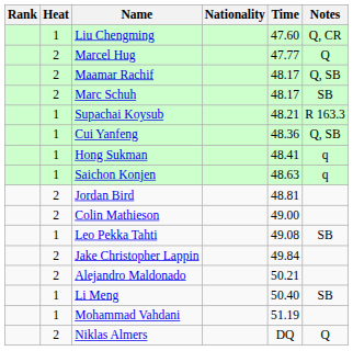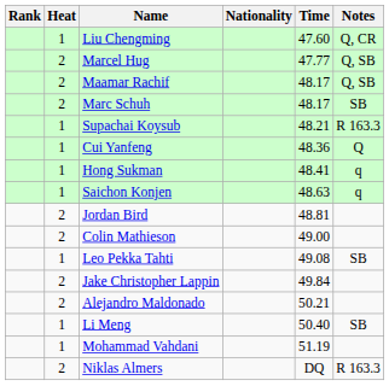Marcel Hug | Notes: Q -> Q, SB
Cui Yanfeng | Notes: Q, SB -> Q
Niklas Almers | Notes: Q -> R 163.3
